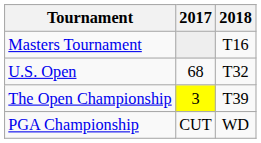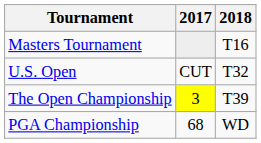U.S. Open | 2017: 68 -> CUT
PGA Championship | 2017: CUT -> 68
